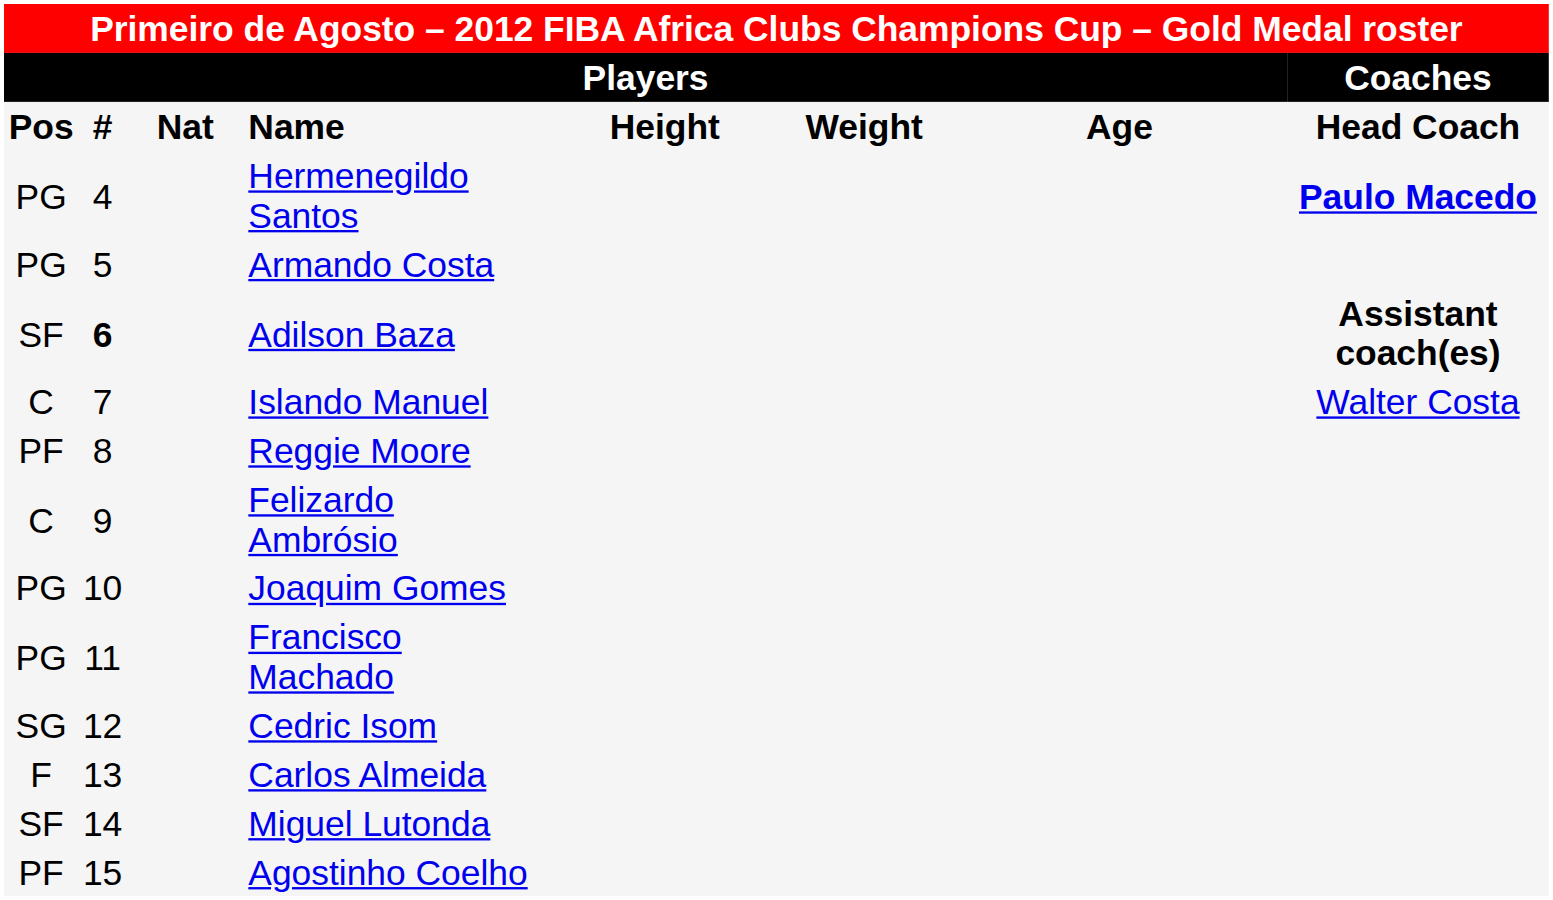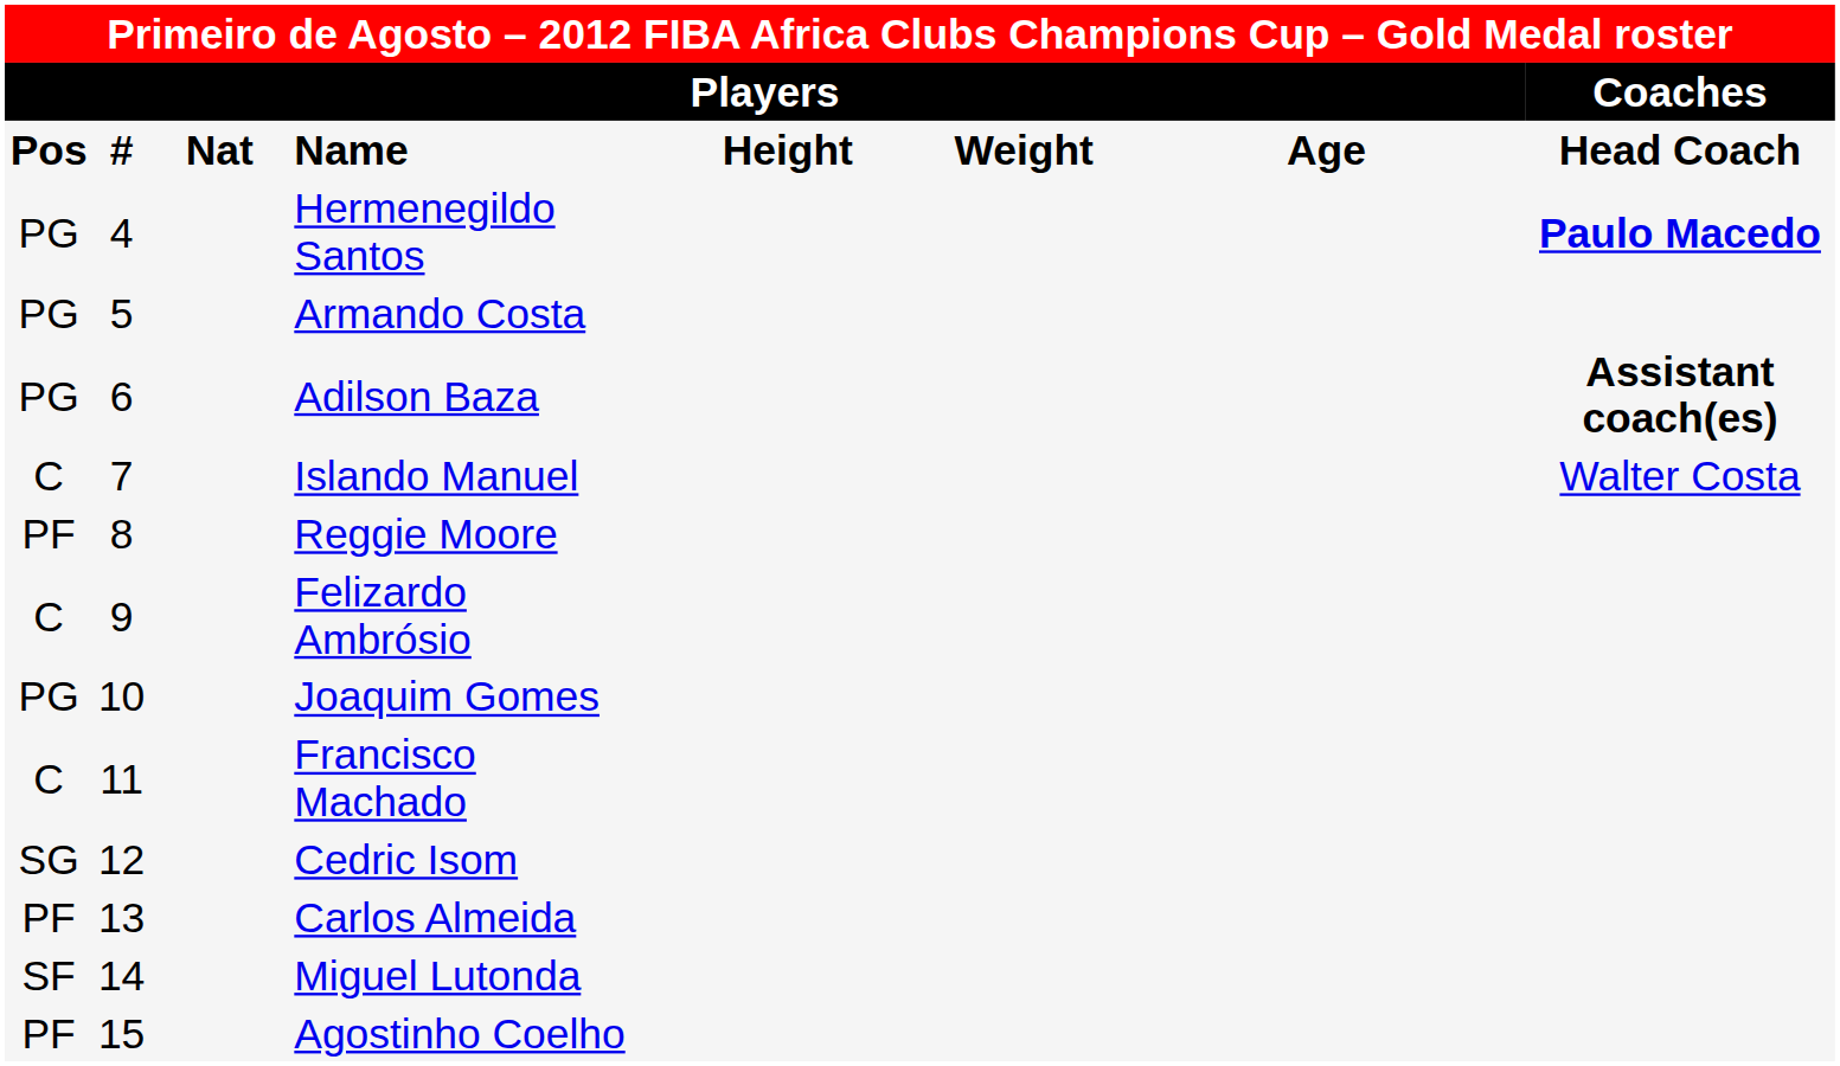Adilson Baza | column 1: SF -> PG
Adilson Baza | column 2: bold -> normal
Francisco Machado | column 1: PG -> C
Carlos Almeida | column 1: F -> PF
